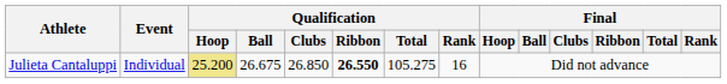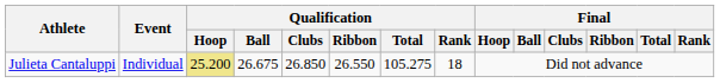Julieta Cantaluppi | Qualification / Ribbon: bold -> normal
Julieta Cantaluppi | Qualification / Rank: 16 -> 18
